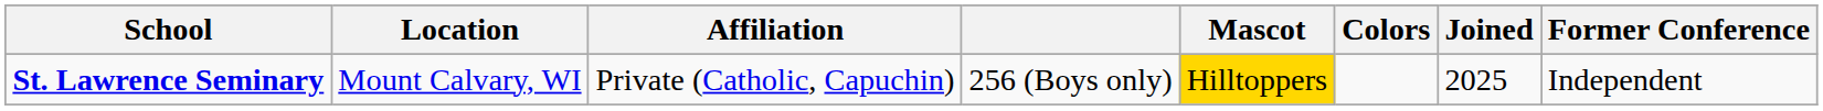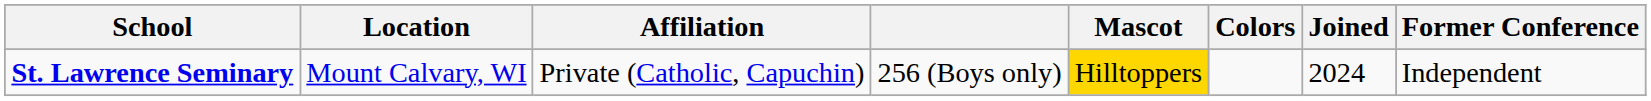St. Lawrence Seminary | Joined: 2025 -> 2024
